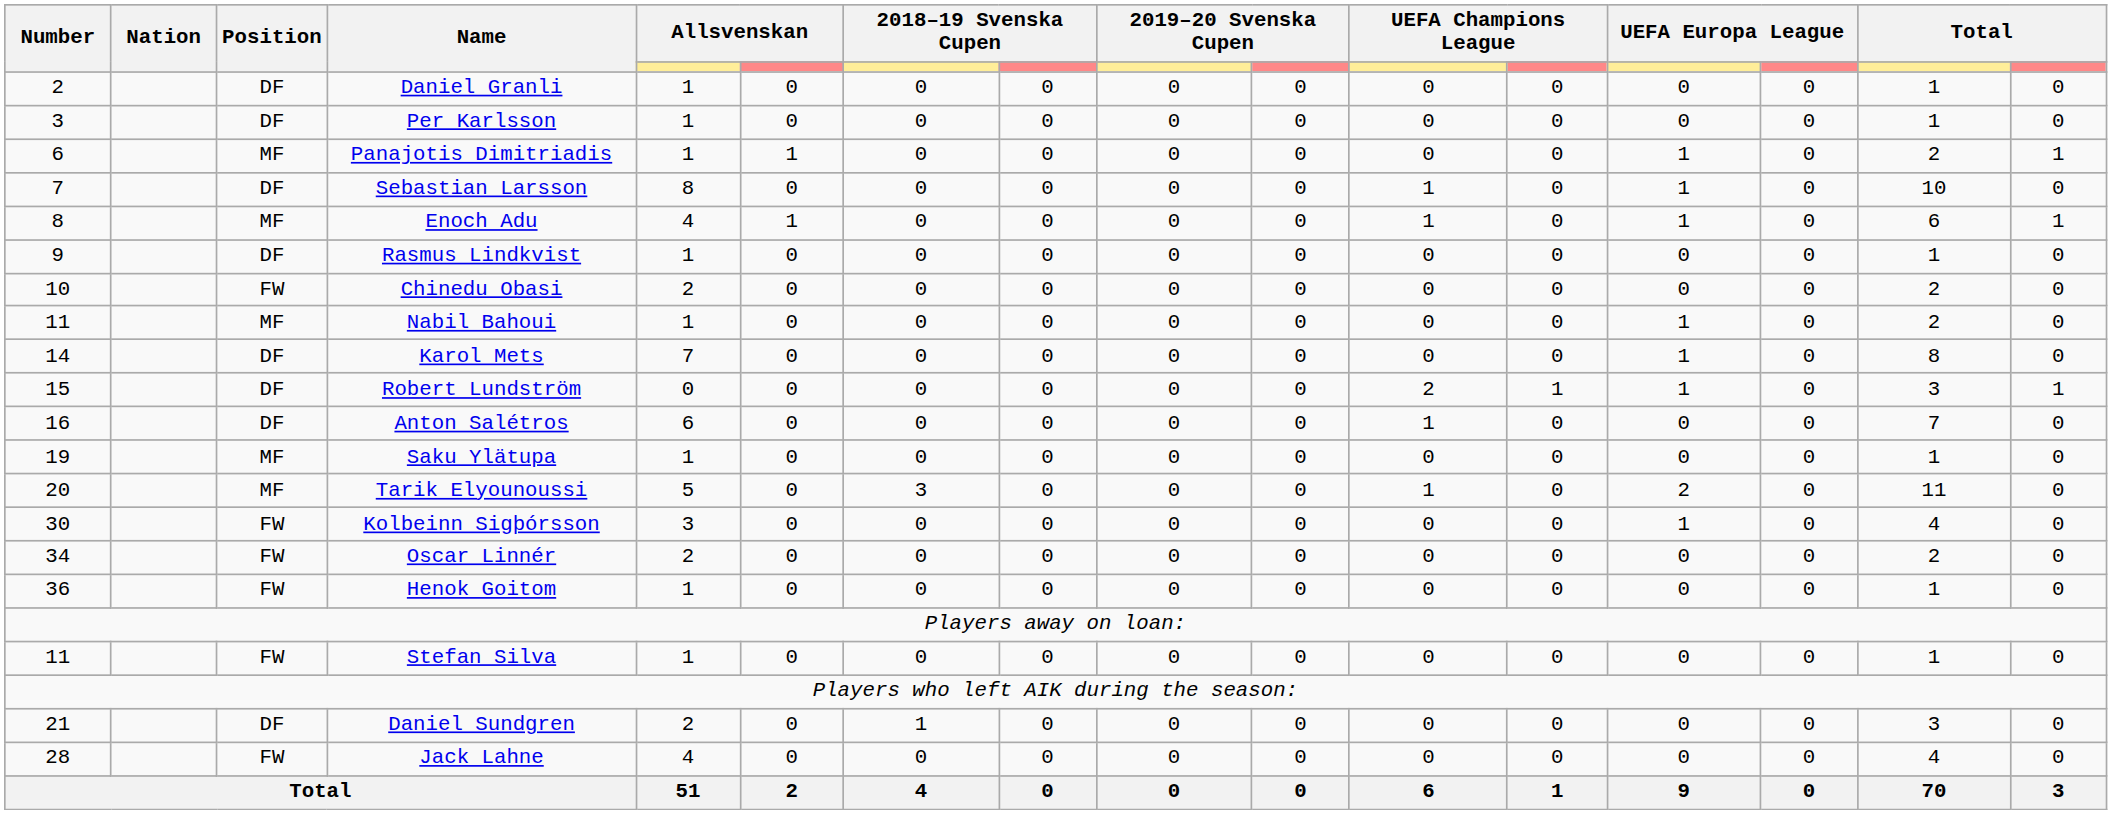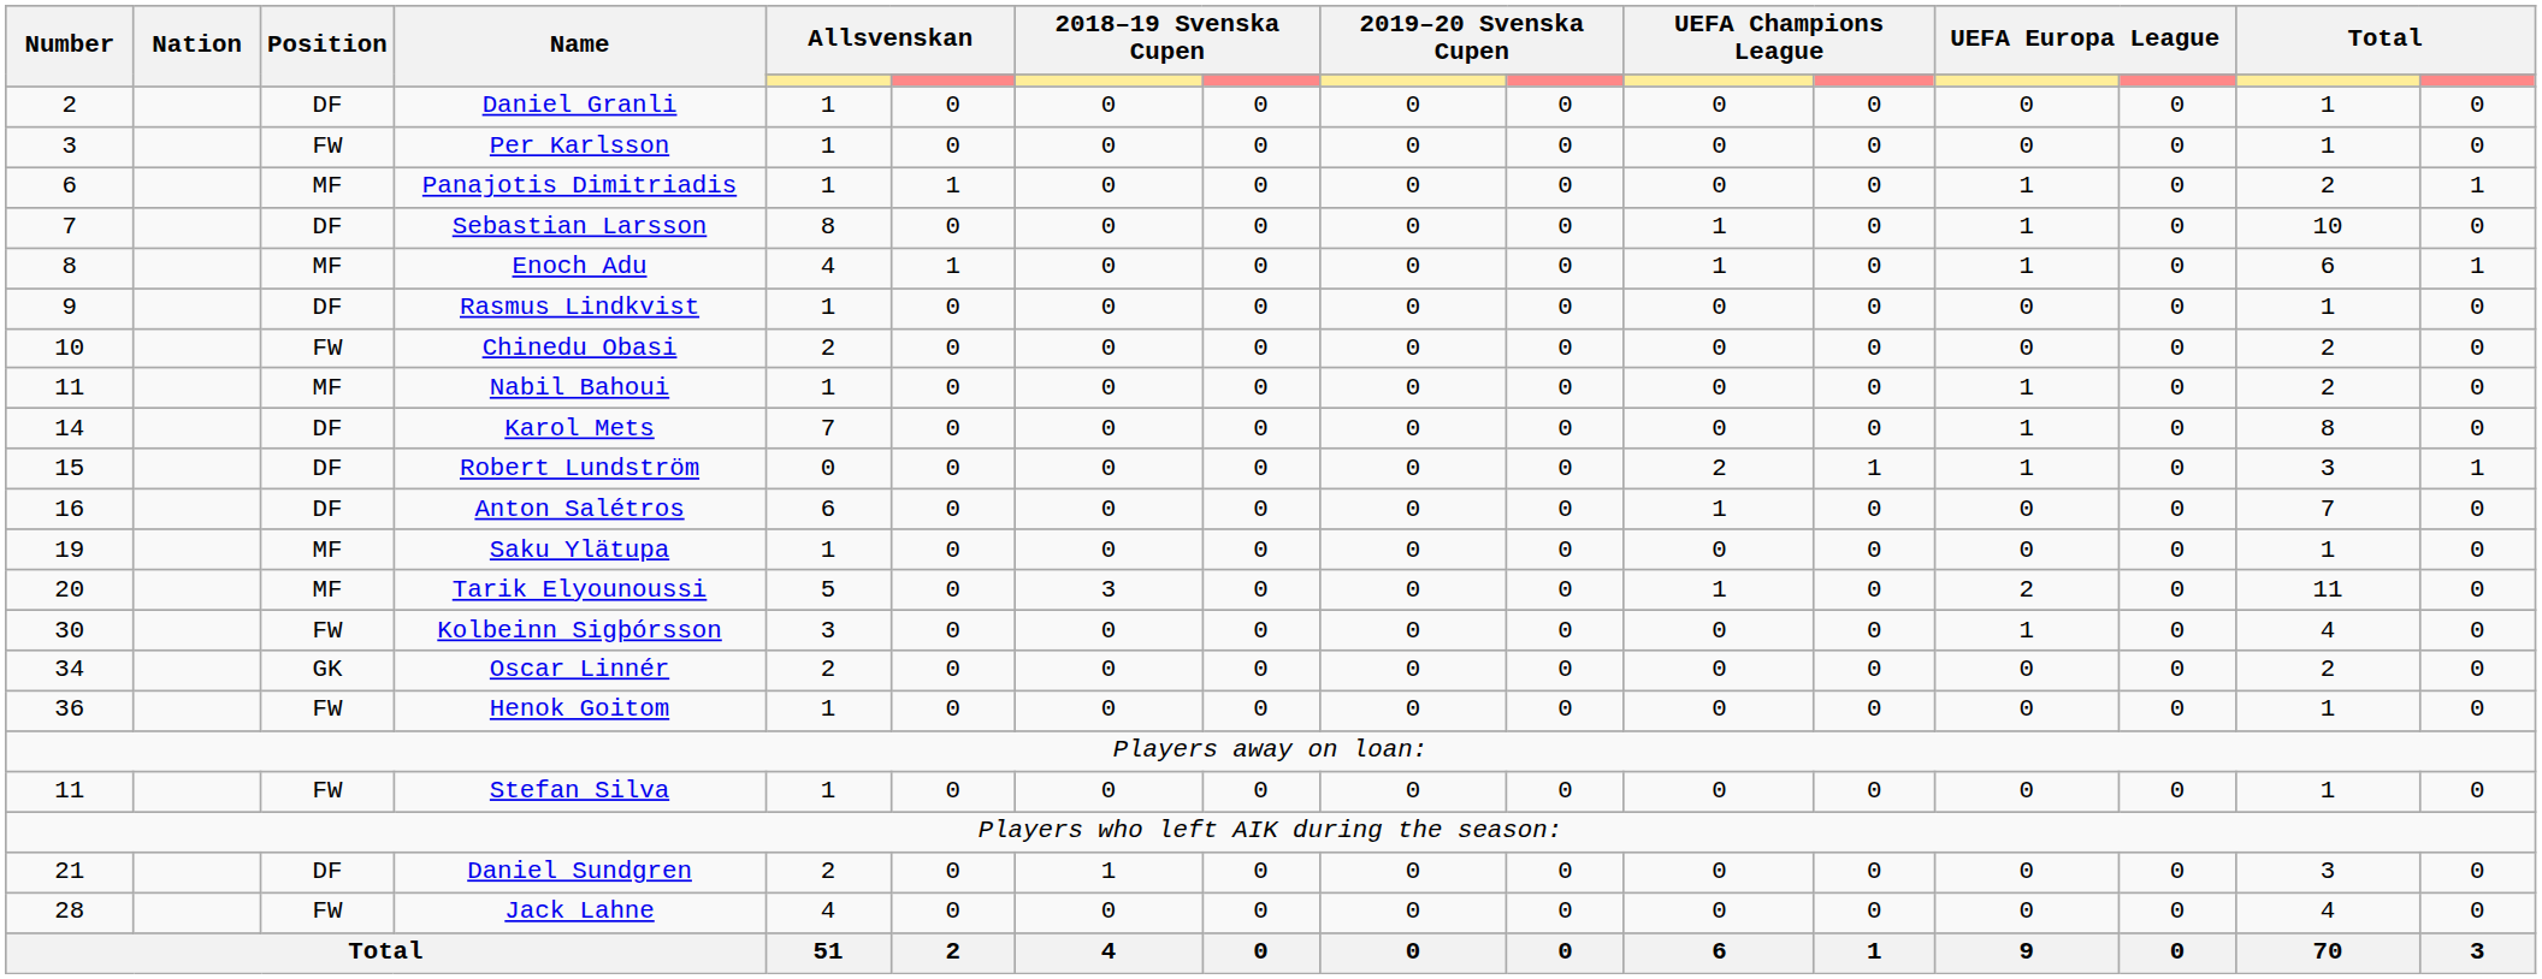Per Karlsson | Position: DF -> FW
Oscar Linnér | Position: FW -> GK
